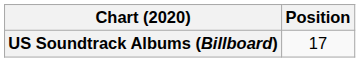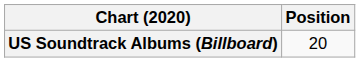US Soundtrack Albums (Billboard) | Position: 17 -> 20
